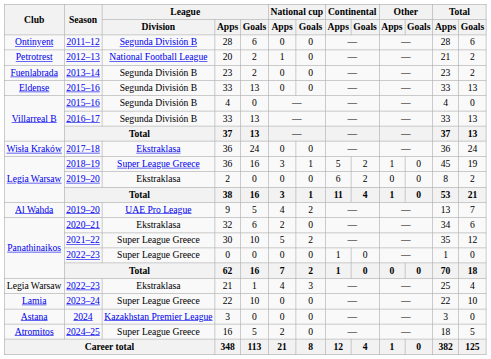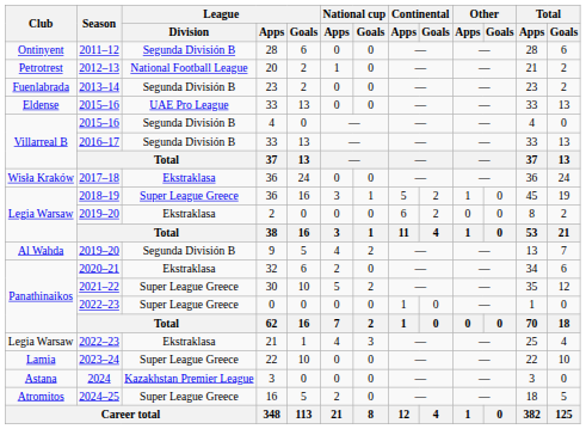2015–16 / 33 | League / Division: Segunda División B -> UAE Pro League
9 | League / Division: UAE Pro League -> Segunda División B
